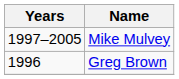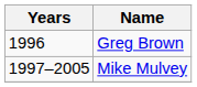rows swapped: Greg Brown <-> Mike Mulvey
